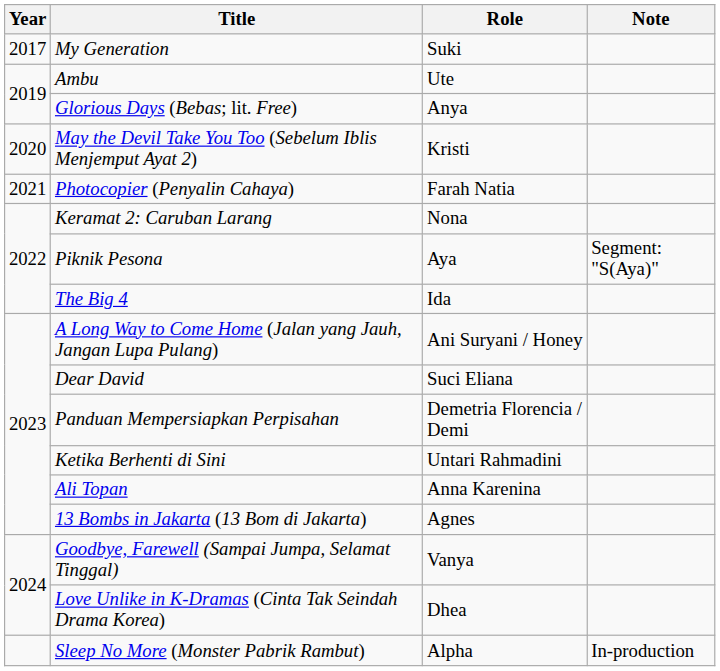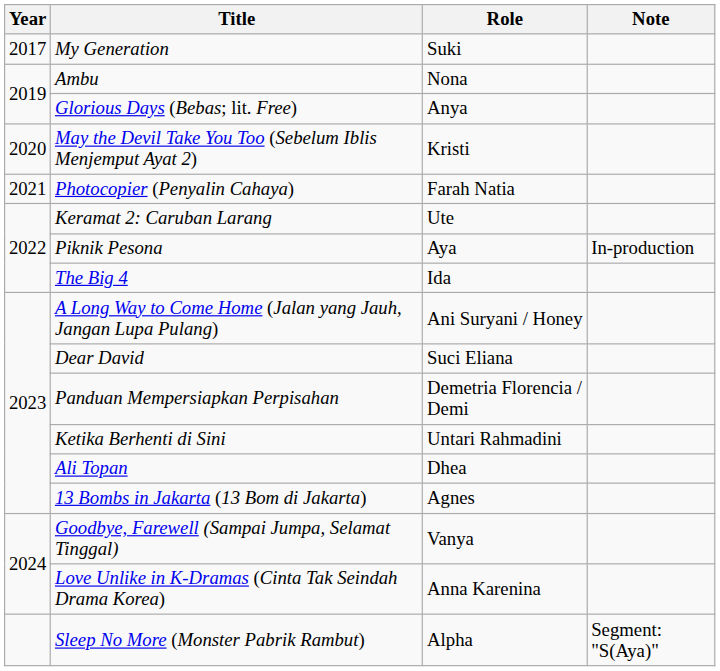Ambu | Role: Ute -> Nona
Keramat 2: Caruban Larang | Role: Nona -> Ute
Piknik Pesona | Note: Segment: "S(Aya)" -> In-production
Ali Topan | Role: Anna Karenina -> Dhea
Love Unlike in K-Dramas (Cinta Tak Seindah Drama Korea) | Role: Dhea -> Anna Karenina
Sleep No More (Monster Pabrik Rambut) | Note: In-production -> Segment: "S(Aya)"
